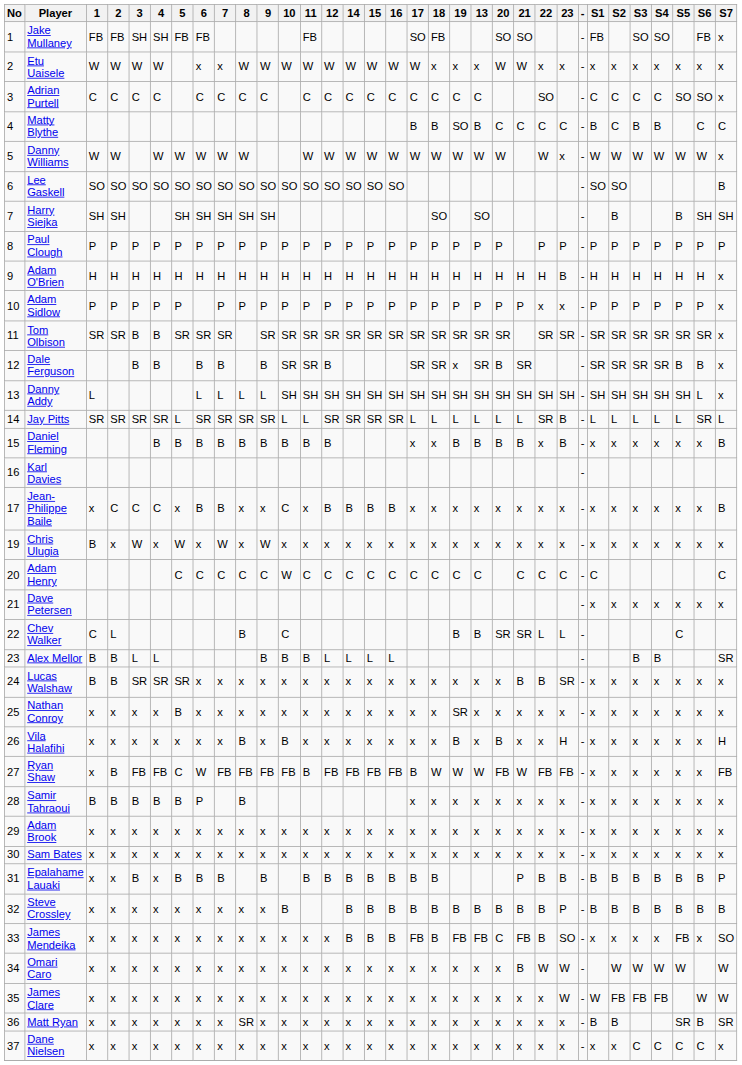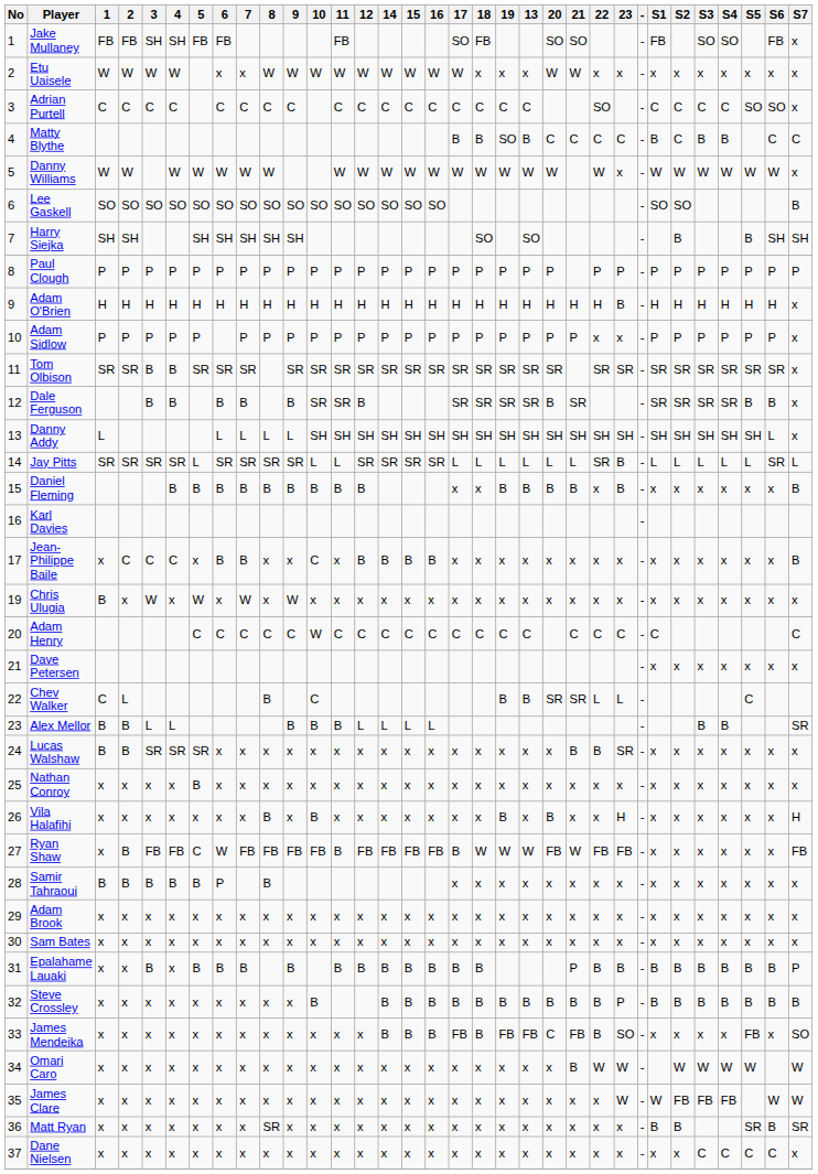Dale Ferguson | 19: x -> SR
Nathan Conroy | 19: SR -> x
